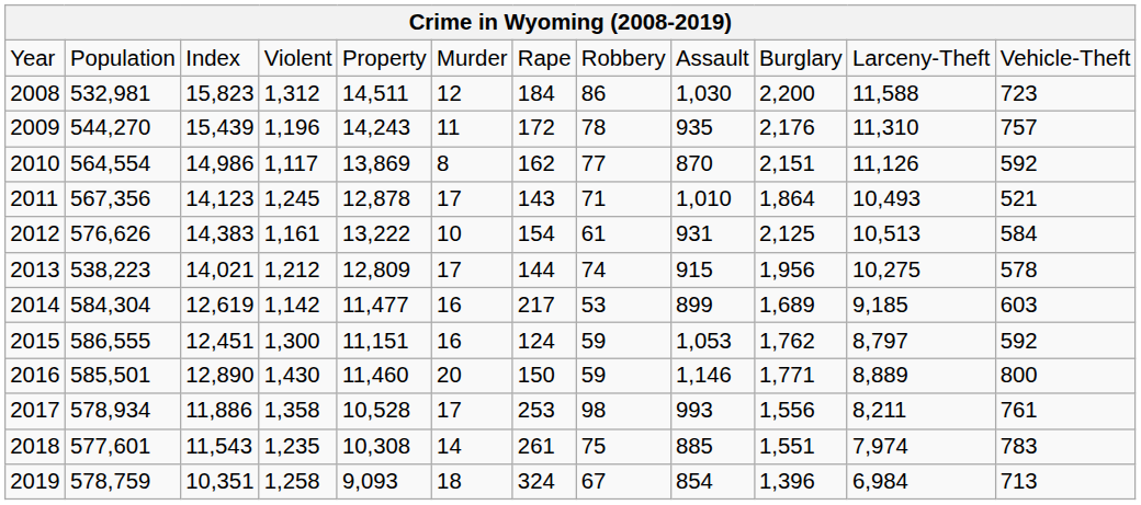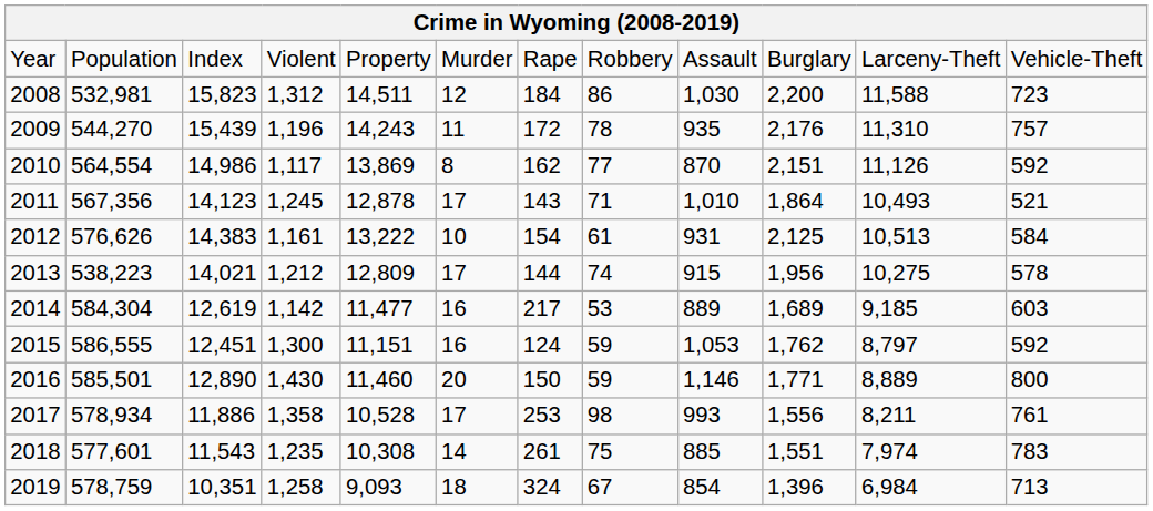2014 | column 9: 899 -> 889
